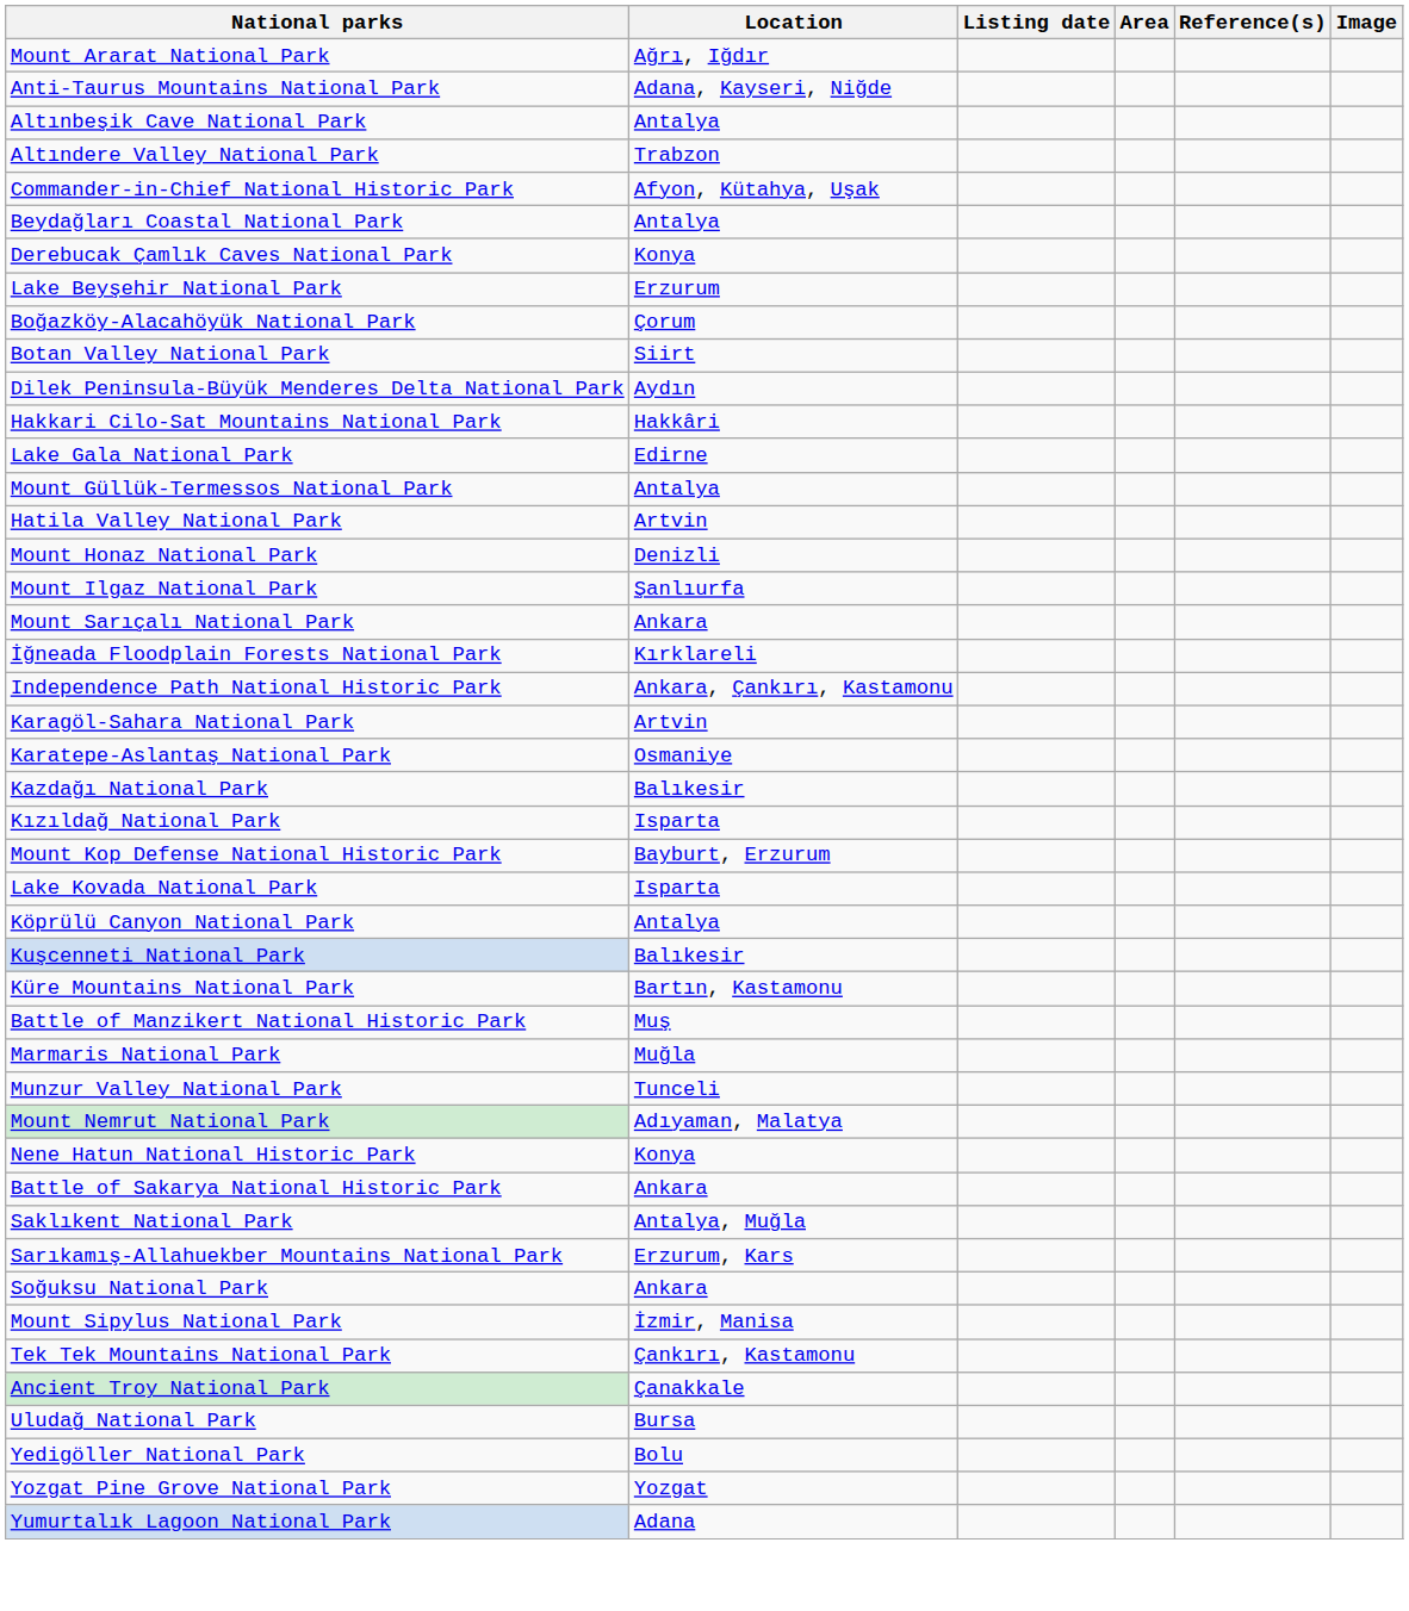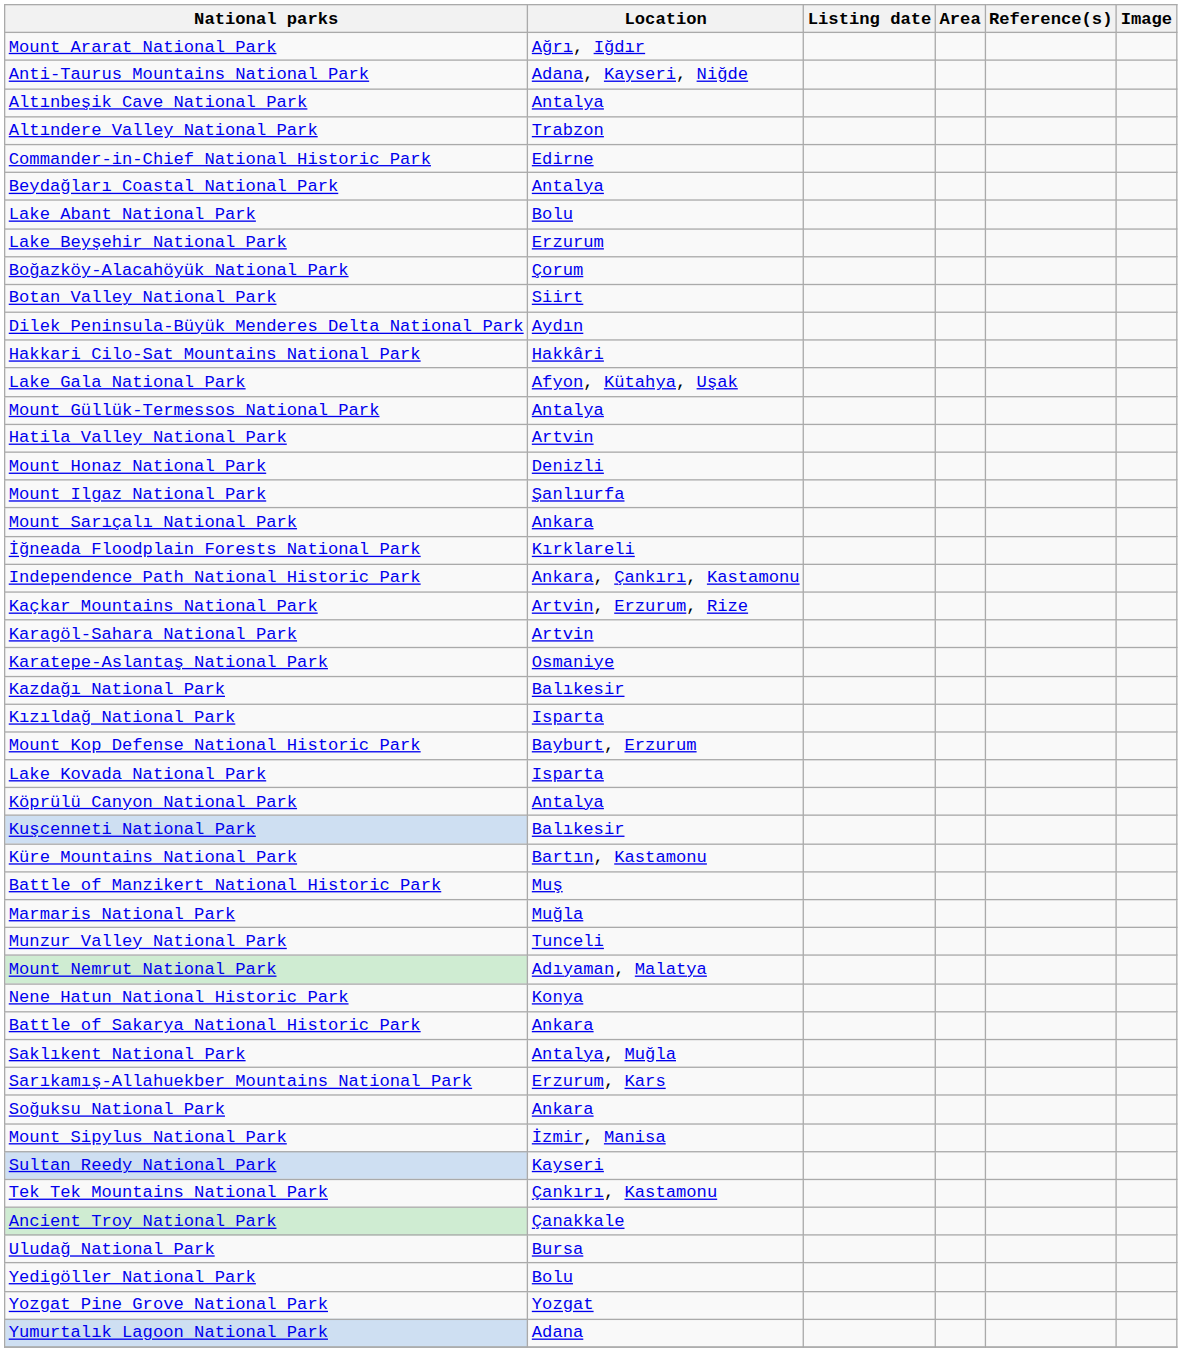Commander-in-Chief National Historic Park | Location: Afyon, Kütahya, Uşak -> Edirne
- row: Derebucak Çamlık Caves National Park | Konya
+ row: Lake Abant National Park | Bolu
Lake Gala National Park | Location: Edirne -> Afyon, Kütahya, Uşak
+ row: Kaçkar Mountains National Park | Artvin, Erzurum, Rize
+ row: Sultan Reedy National Park | Kayseri
